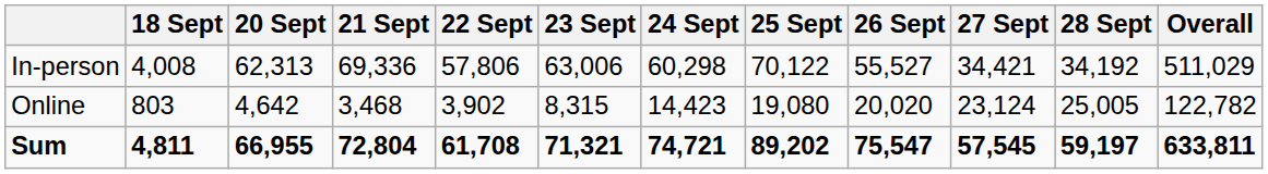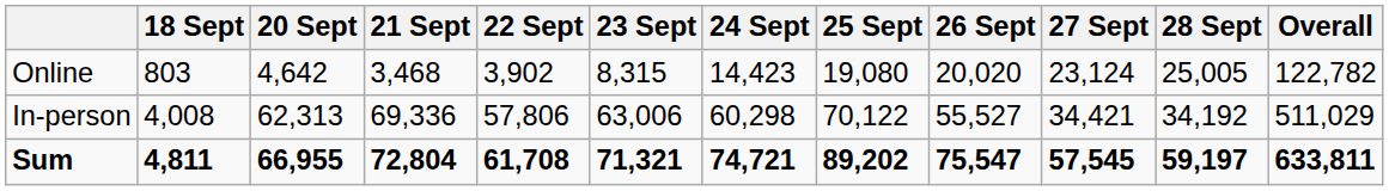rows swapped: In-person <-> Online
